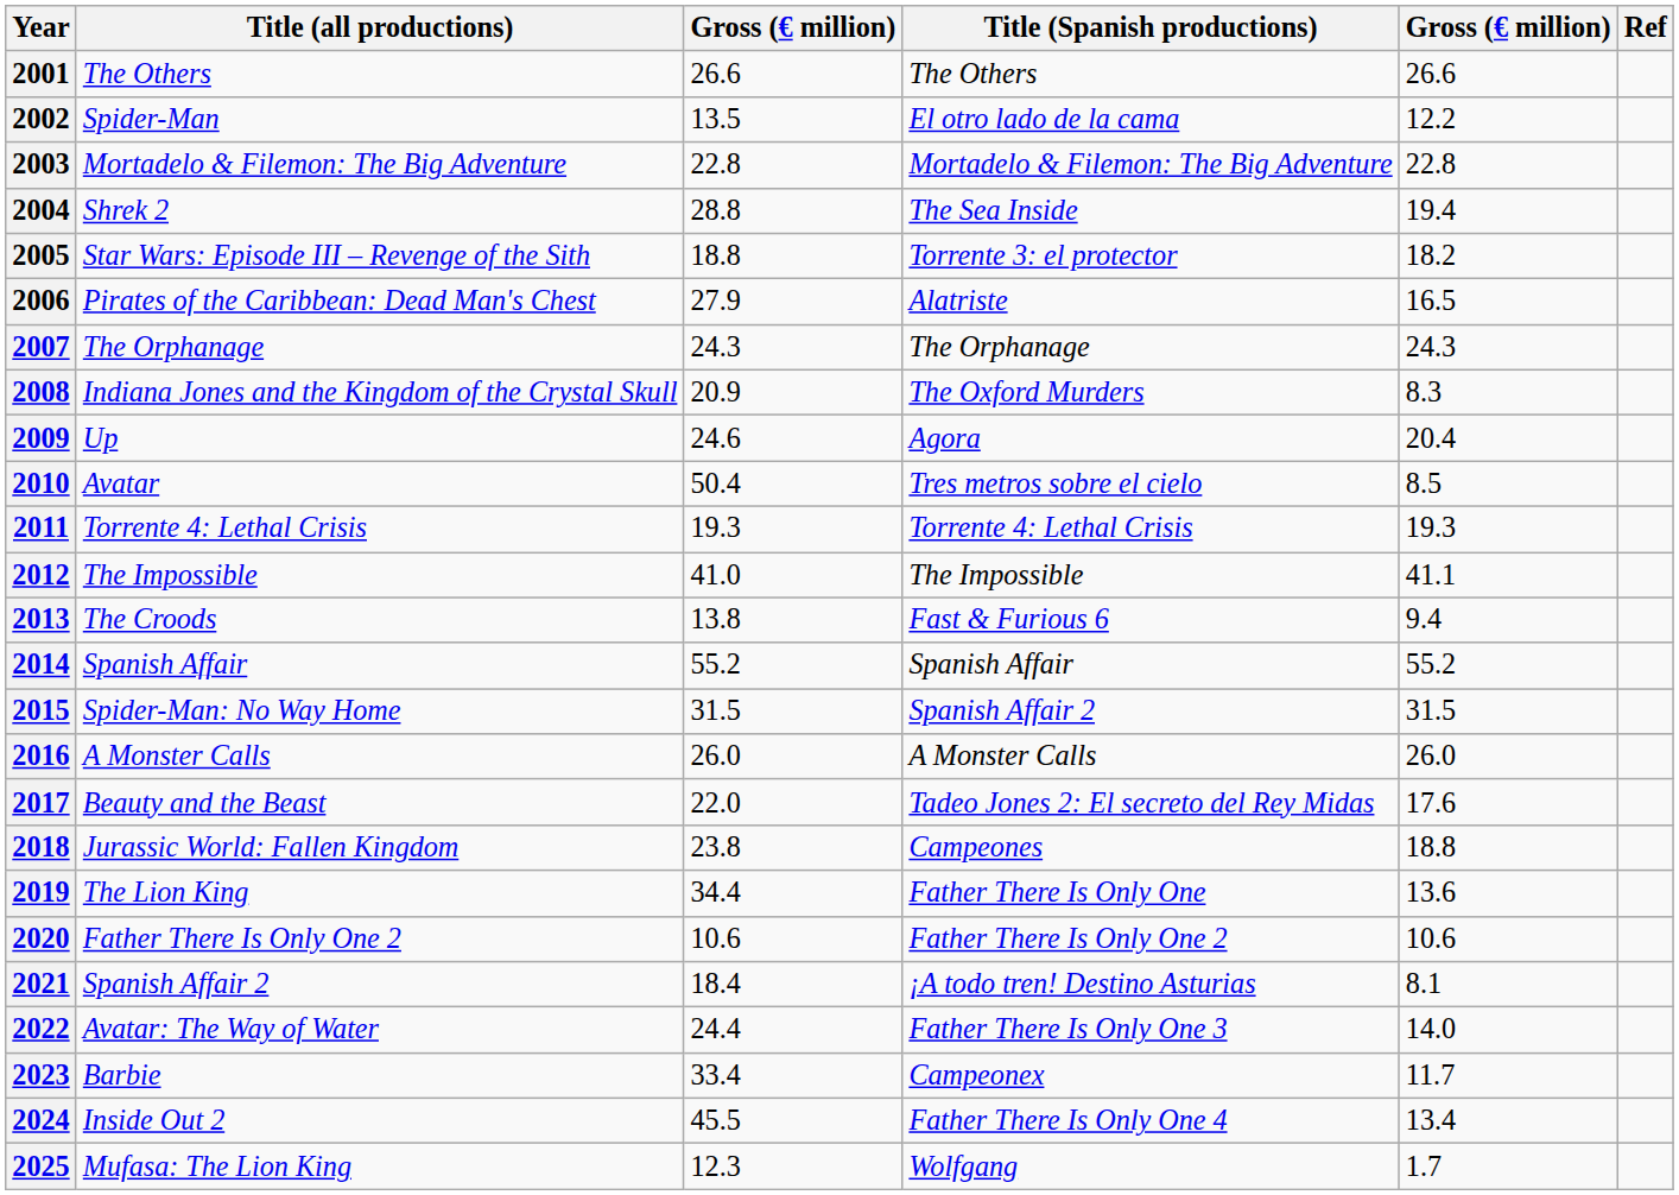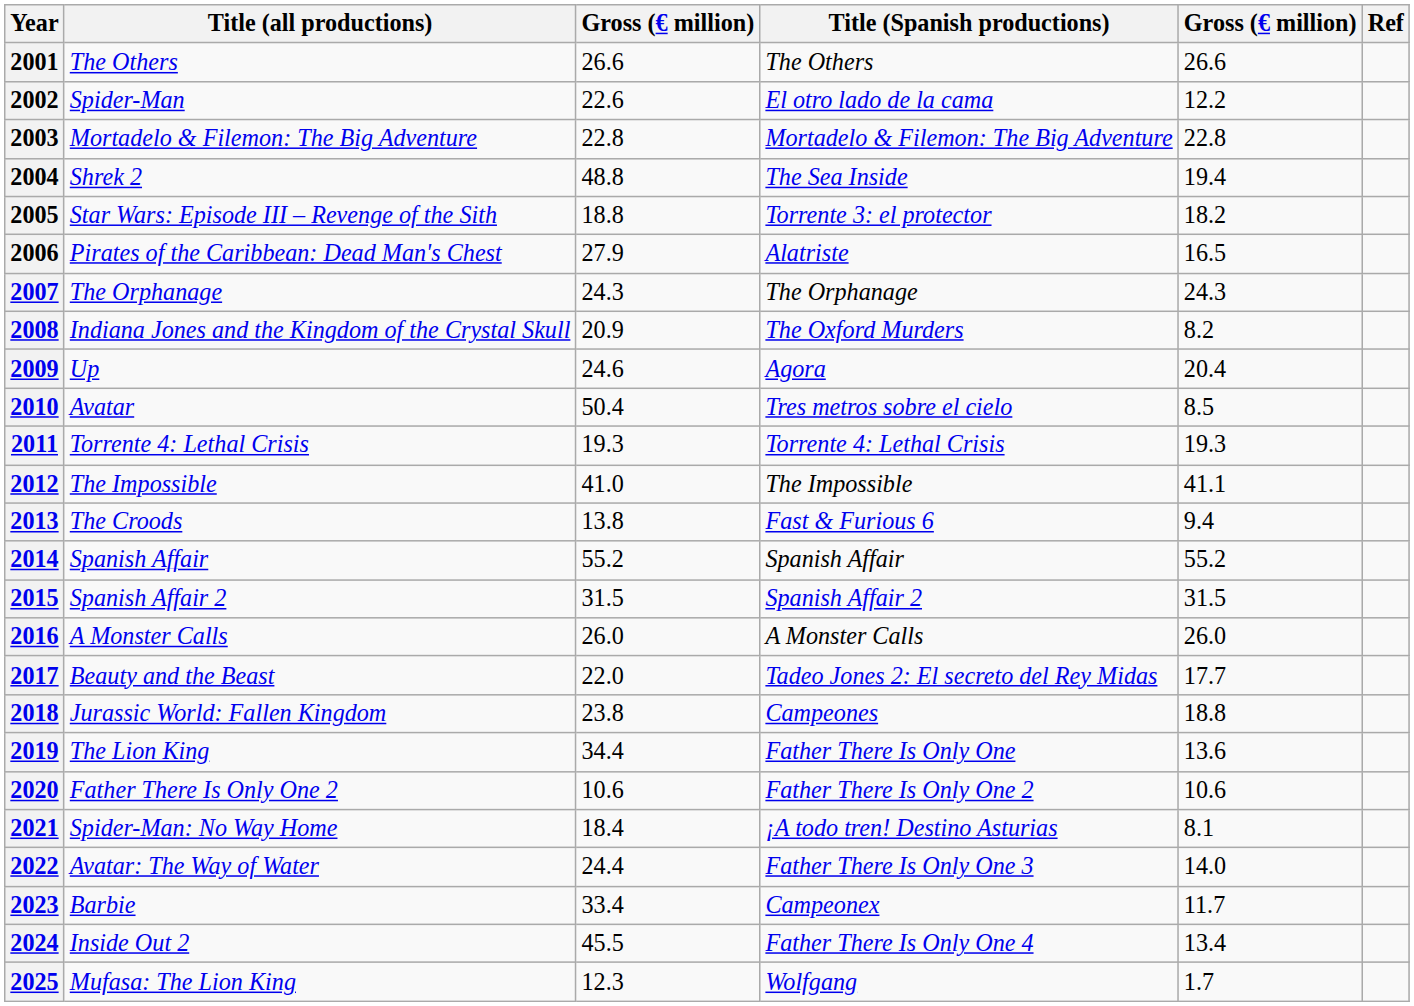2002 | column 3: 13.5 -> 22.6
2004 | column 3: 28.8 -> 48.8
2008 | column 5: 8.3 -> 8.2
2015 | Title (all productions): Spider-Man: No Way Home -> Spanish Affair 2
2017 | column 5: 17.6 -> 17.7
2021 | Title (all productions): Spanish Affair 2 -> Spider-Man: No Way Home
